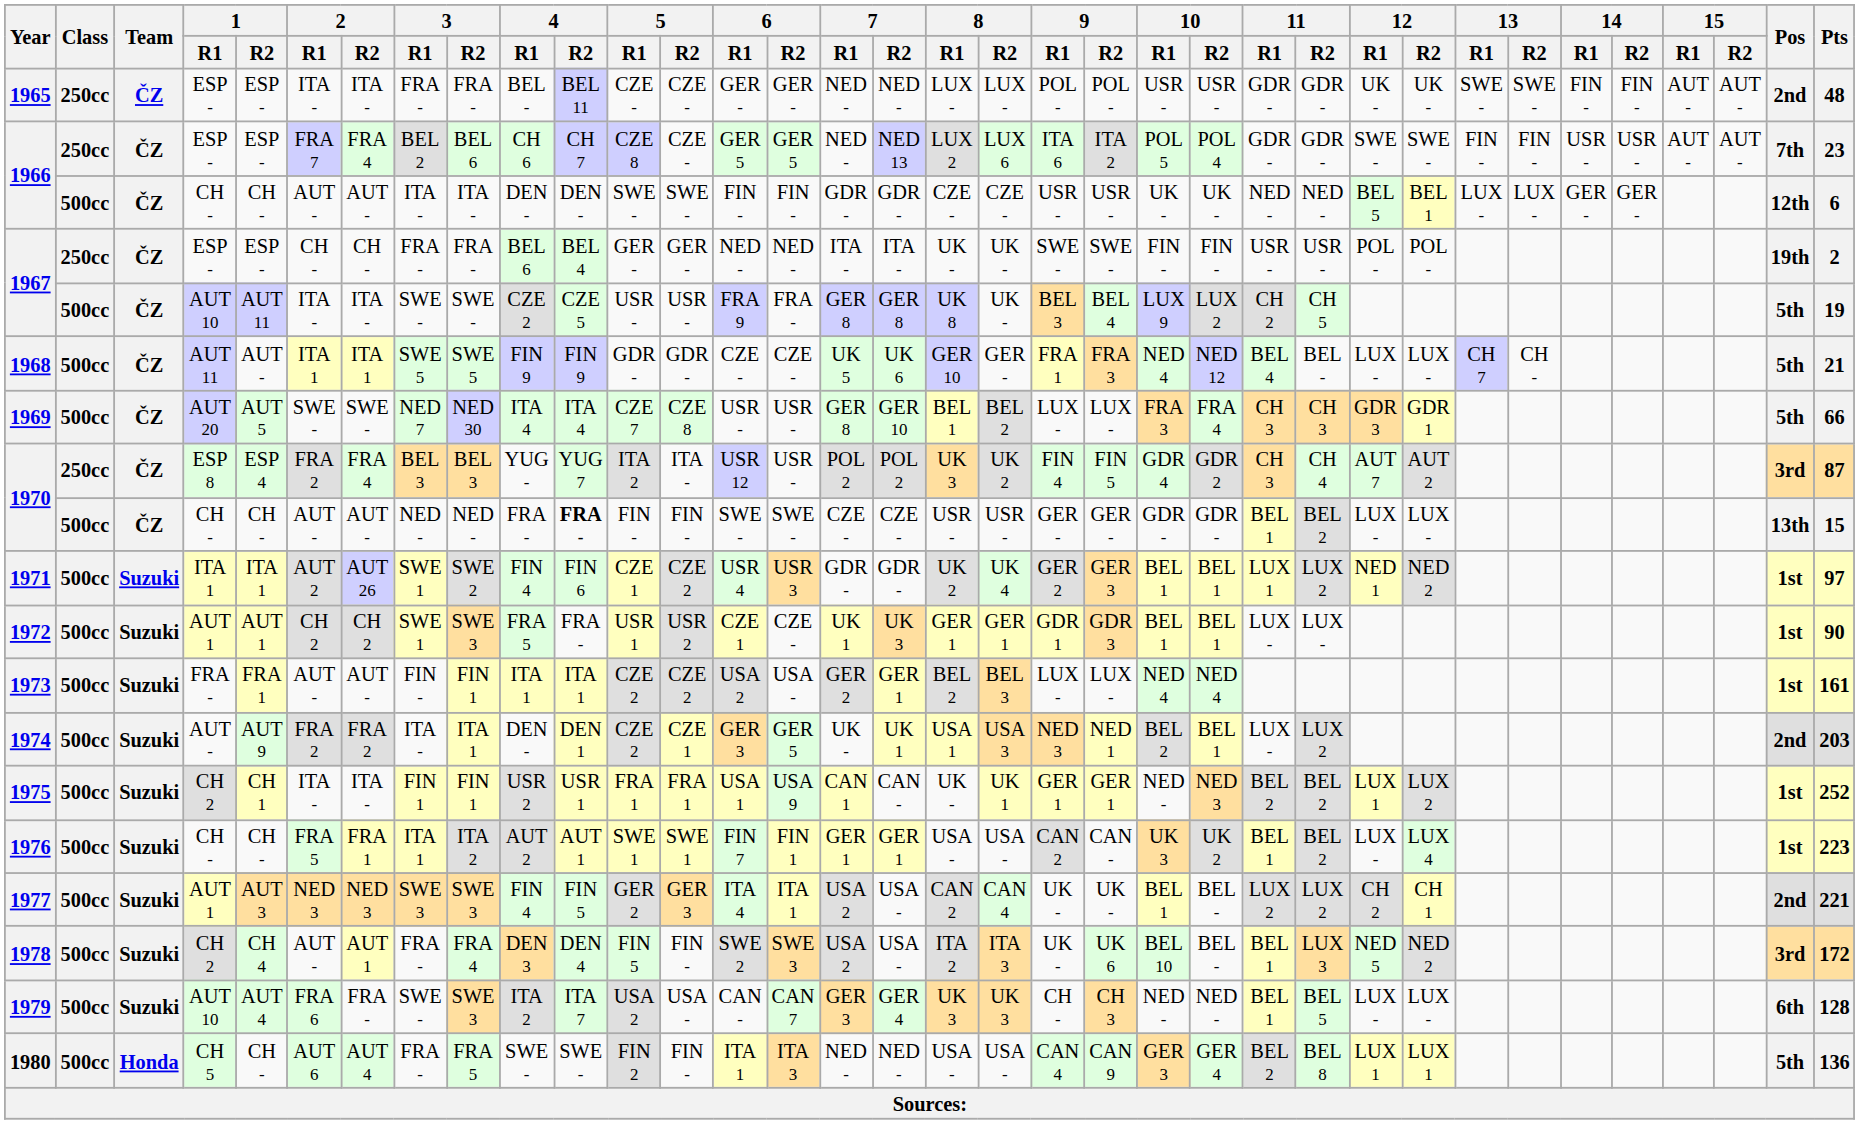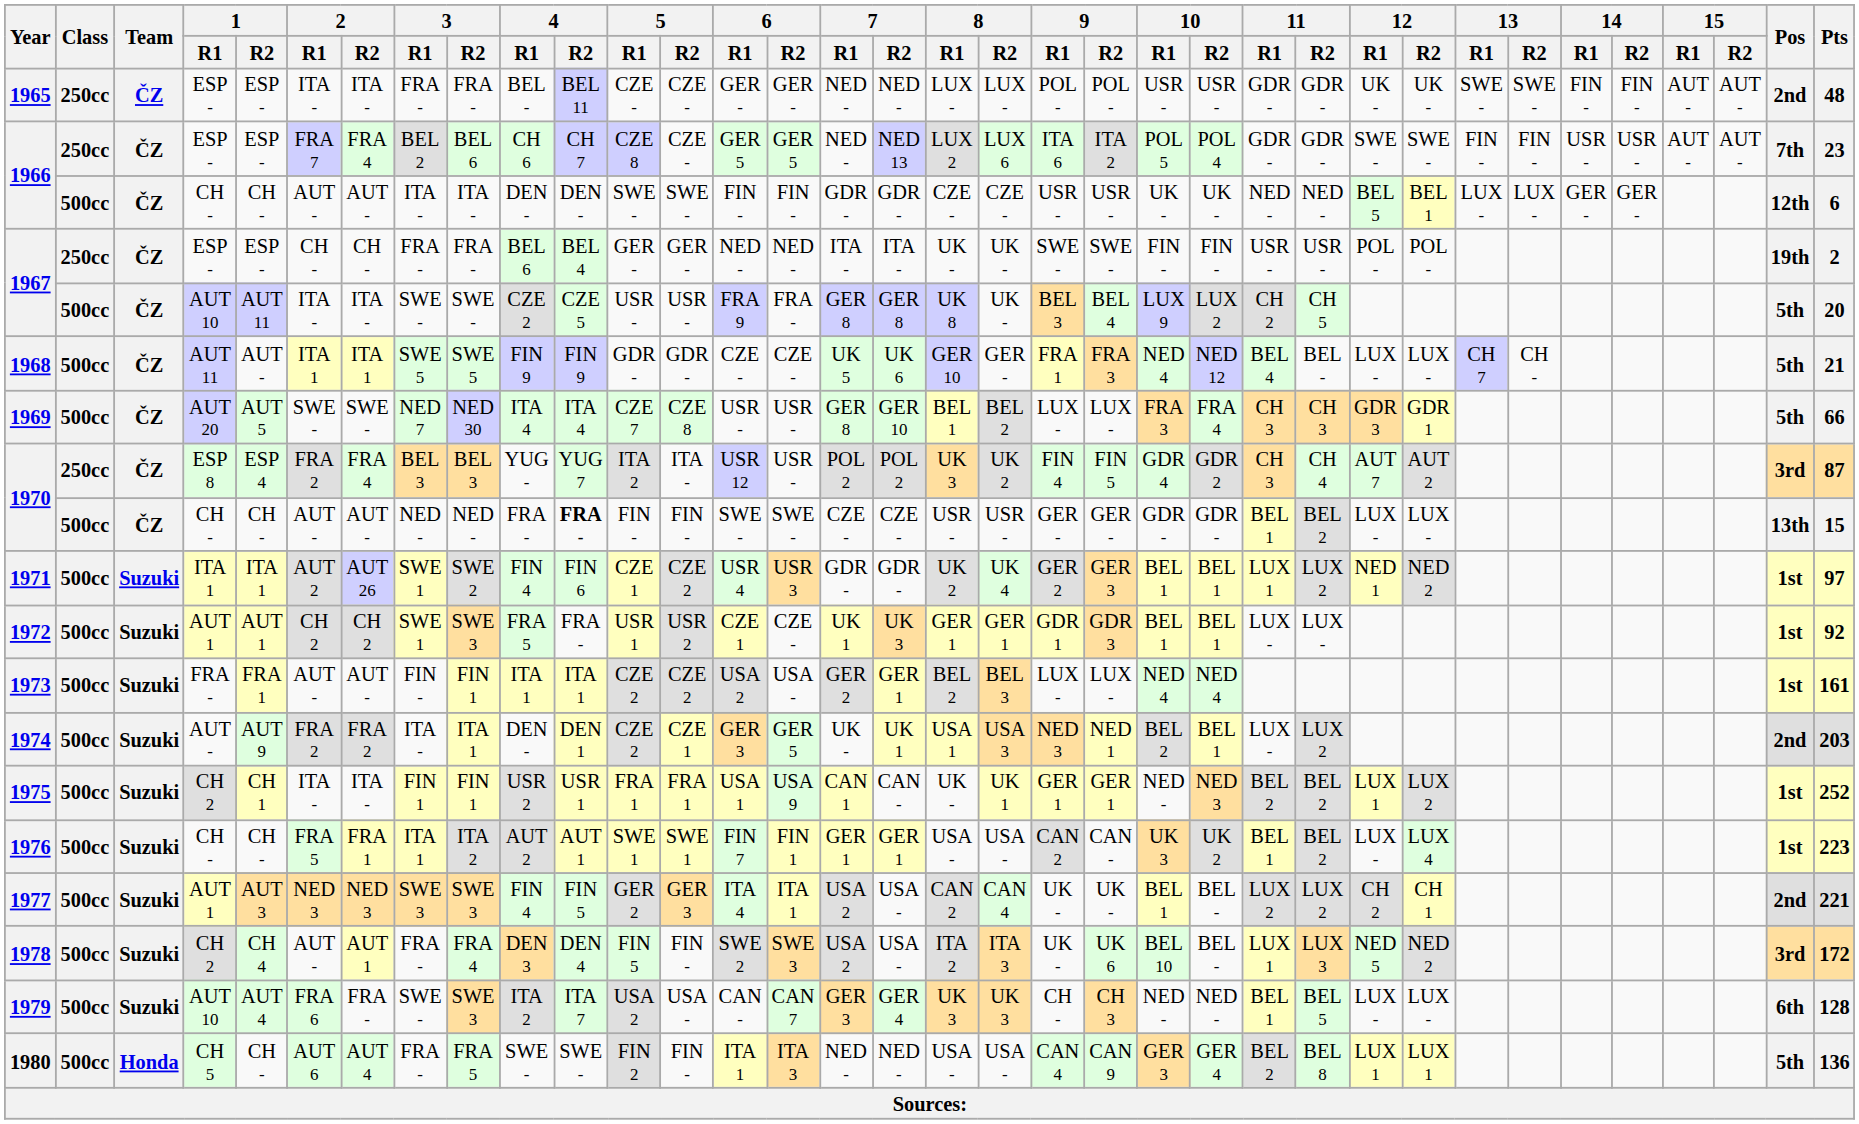1967 / AUT 10 | Pts: 19 -> 20
1972 | Pts: 90 -> 92
1978 | 11 / R1: BEL 1 -> LUX 1
